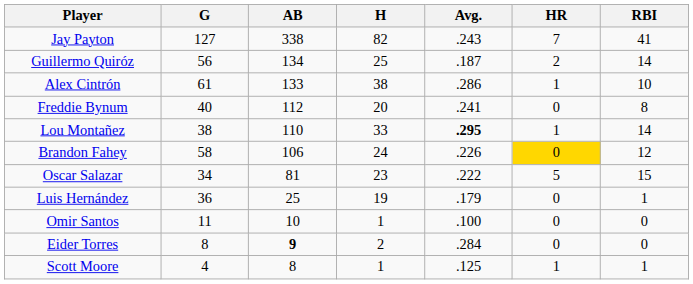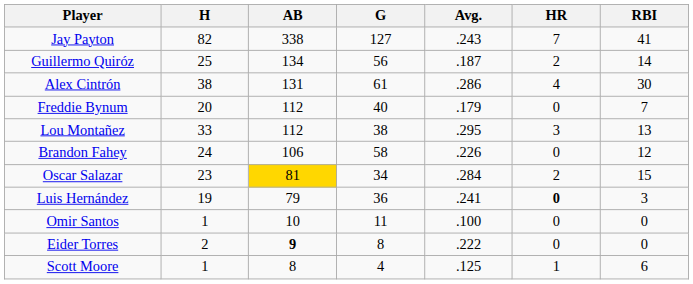columns swapped: G <-> H
Alex Cintrón | AB: 133 -> 131
Alex Cintrón | HR: 1 -> 4
Alex Cintrón | RBI: 10 -> 30
Freddie Bynum | Avg.: .241 -> .179
Freddie Bynum | RBI: 8 -> 7
Lou Montañez | AB: 110 -> 112
Lou Montañez | Avg.: bold -> normal
Lou Montañez | HR: 1 -> 3
Lou Montañez | RBI: 14 -> 13
Brandon Fahey | HR: gold background -> no background
Oscar Salazar | AB: no background -> gold background
Oscar Salazar | Avg.: .222 -> .284
Oscar Salazar | HR: 5 -> 2
Luis Hernández | AB: 25 -> 79
Luis Hernández | Avg.: .179 -> .241
Luis Hernández | HR: normal -> bold
Luis Hernández | RBI: 1 -> 3
Eider Torres | Avg.: .284 -> .222
Scott Moore | RBI: 1 -> 6
